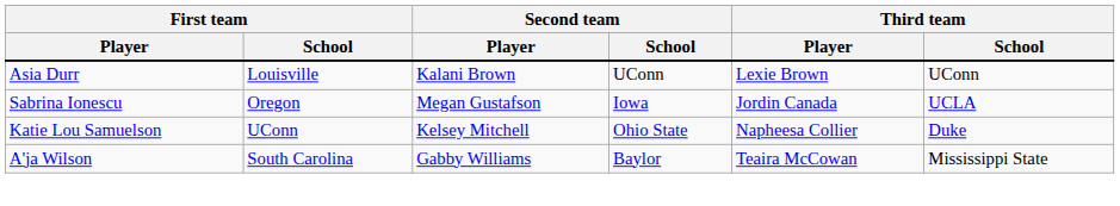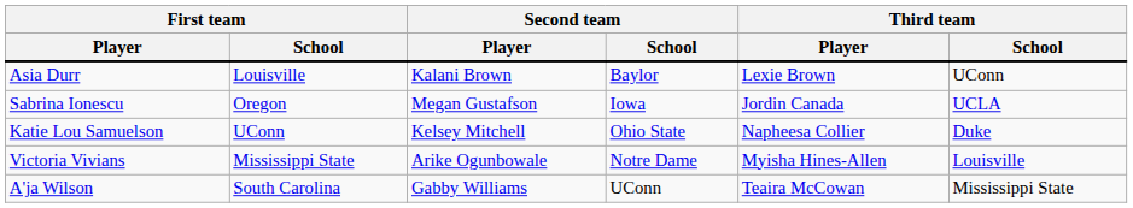Asia Durr | Second team / School: UConn -> Baylor
+ row: Victoria Vivians | Mississippi State | Arike Ogunbowale | Notre Dame | Myisha Hines-Allen | Louisville
A'ja Wilson | Second team / School: Baylor -> UConn
